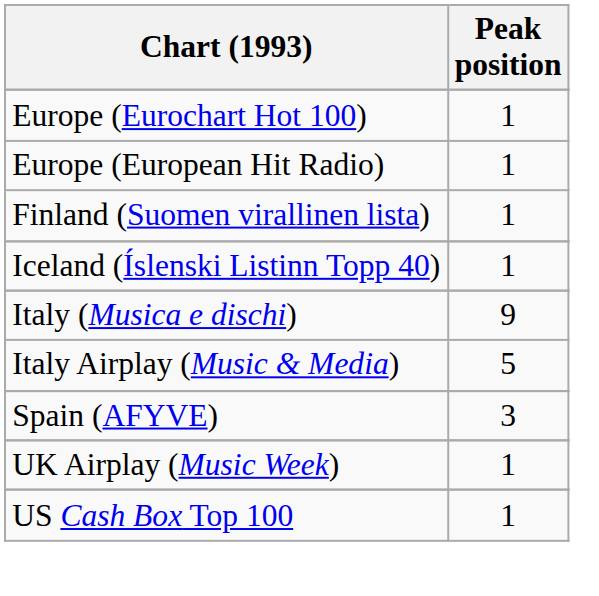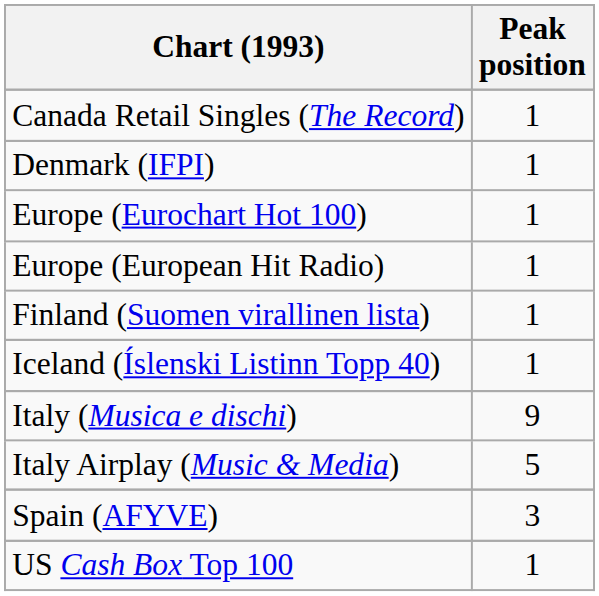+ row: Canada Retail Singles (The Record) | 1
+ row: Denmark (IFPI) | 1
- row: UK Airplay (Music Week) | 1
